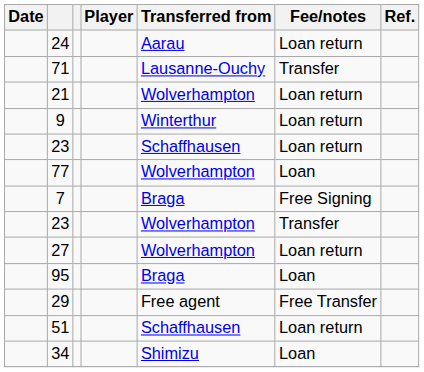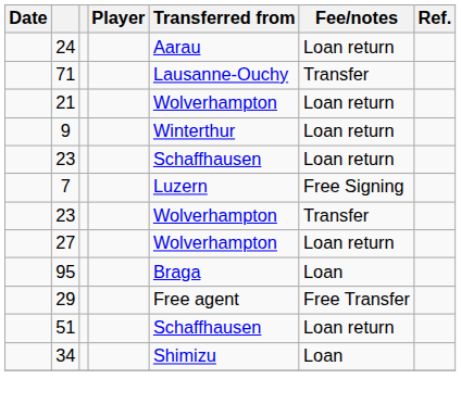- row: 77 | Wolverhampton | Loan
7 | Transferred from: Braga -> Luzern
